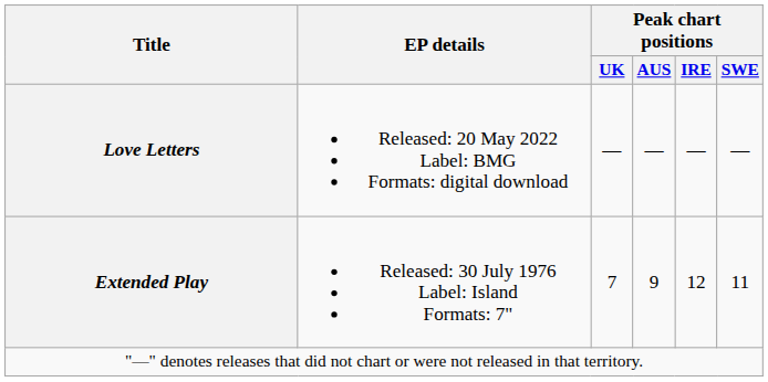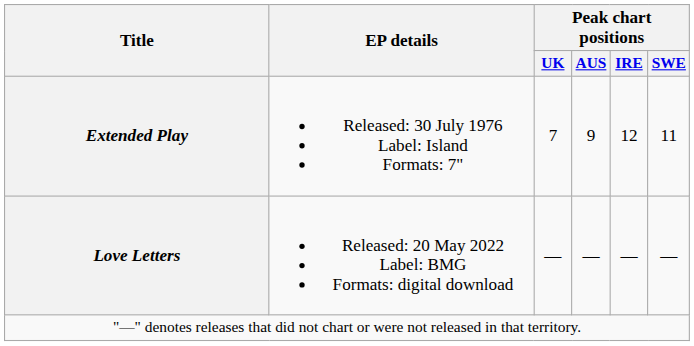rows swapped: Extended Play <-> Love Letters
